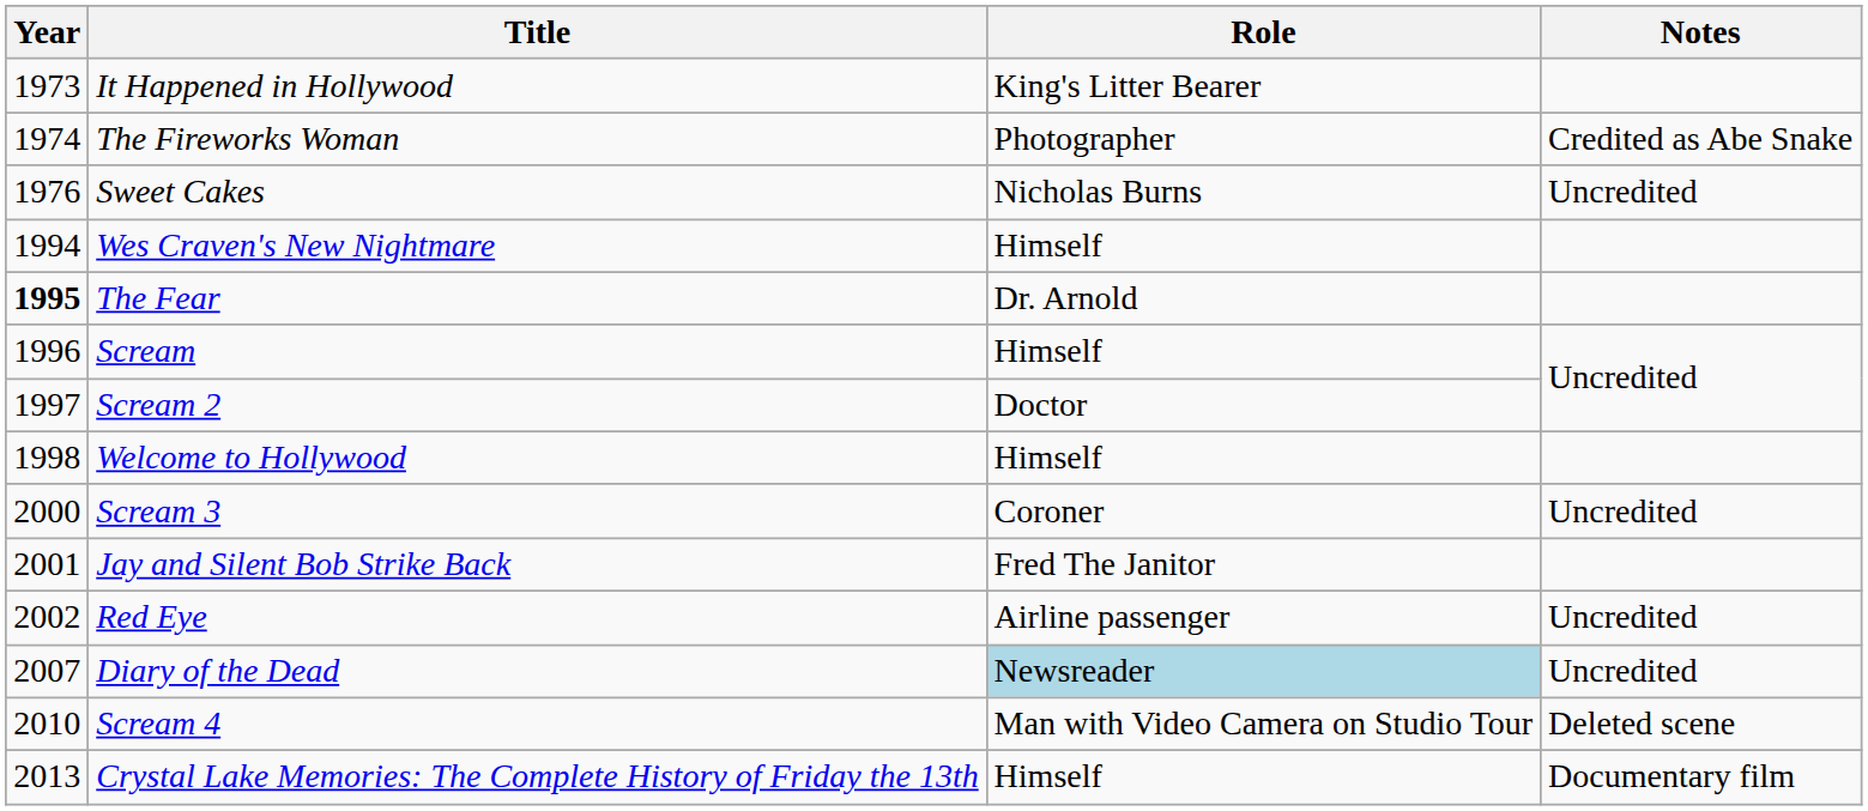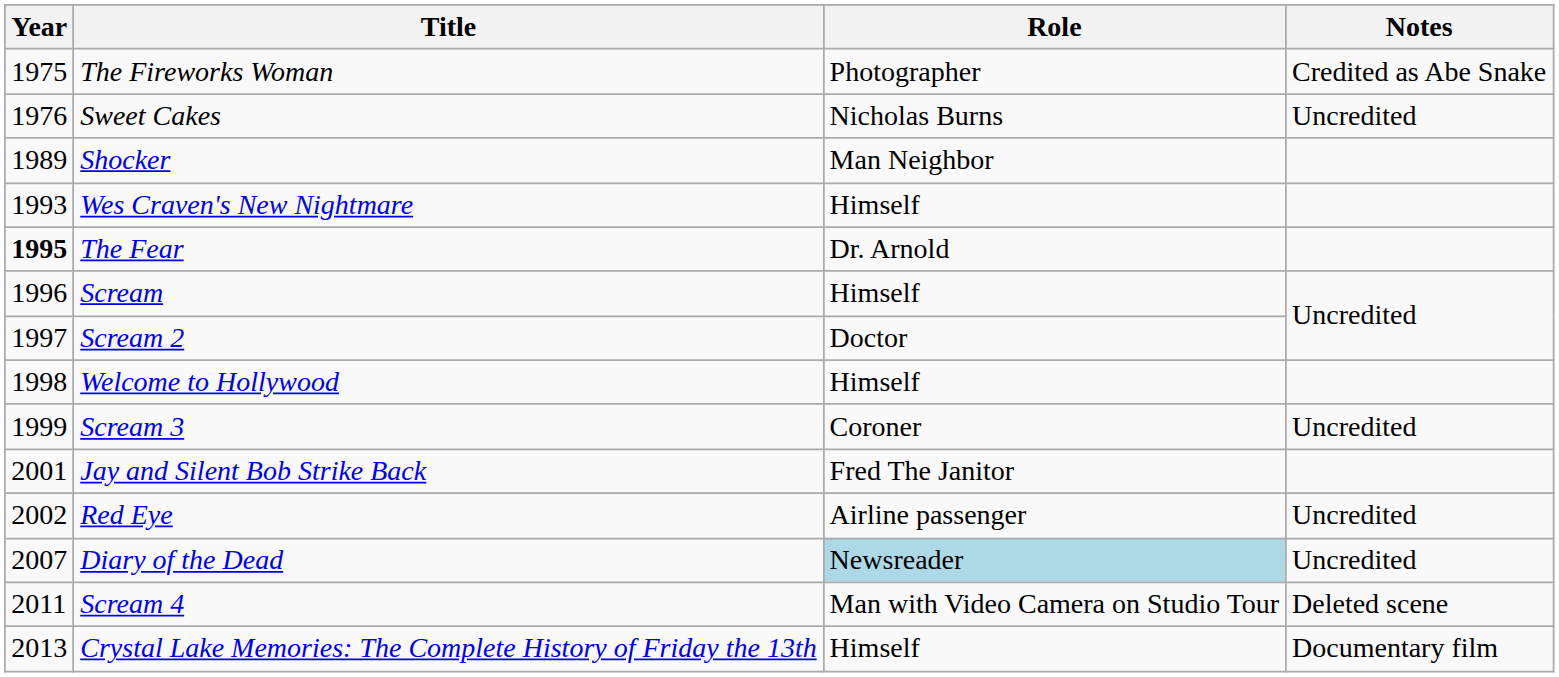- row: 1973 | It Happened in Hollywood | King's Litter Bearer
The Fireworks Woman | Year: 1974 -> 1975
+ row: 1989 | Shocker | Man Neighbor
Wes Craven's New Nightmare | Year: 1994 -> 1993
Scream 3 | Year: 2000 -> 1999
Scream 4 | Year: 2010 -> 2011
